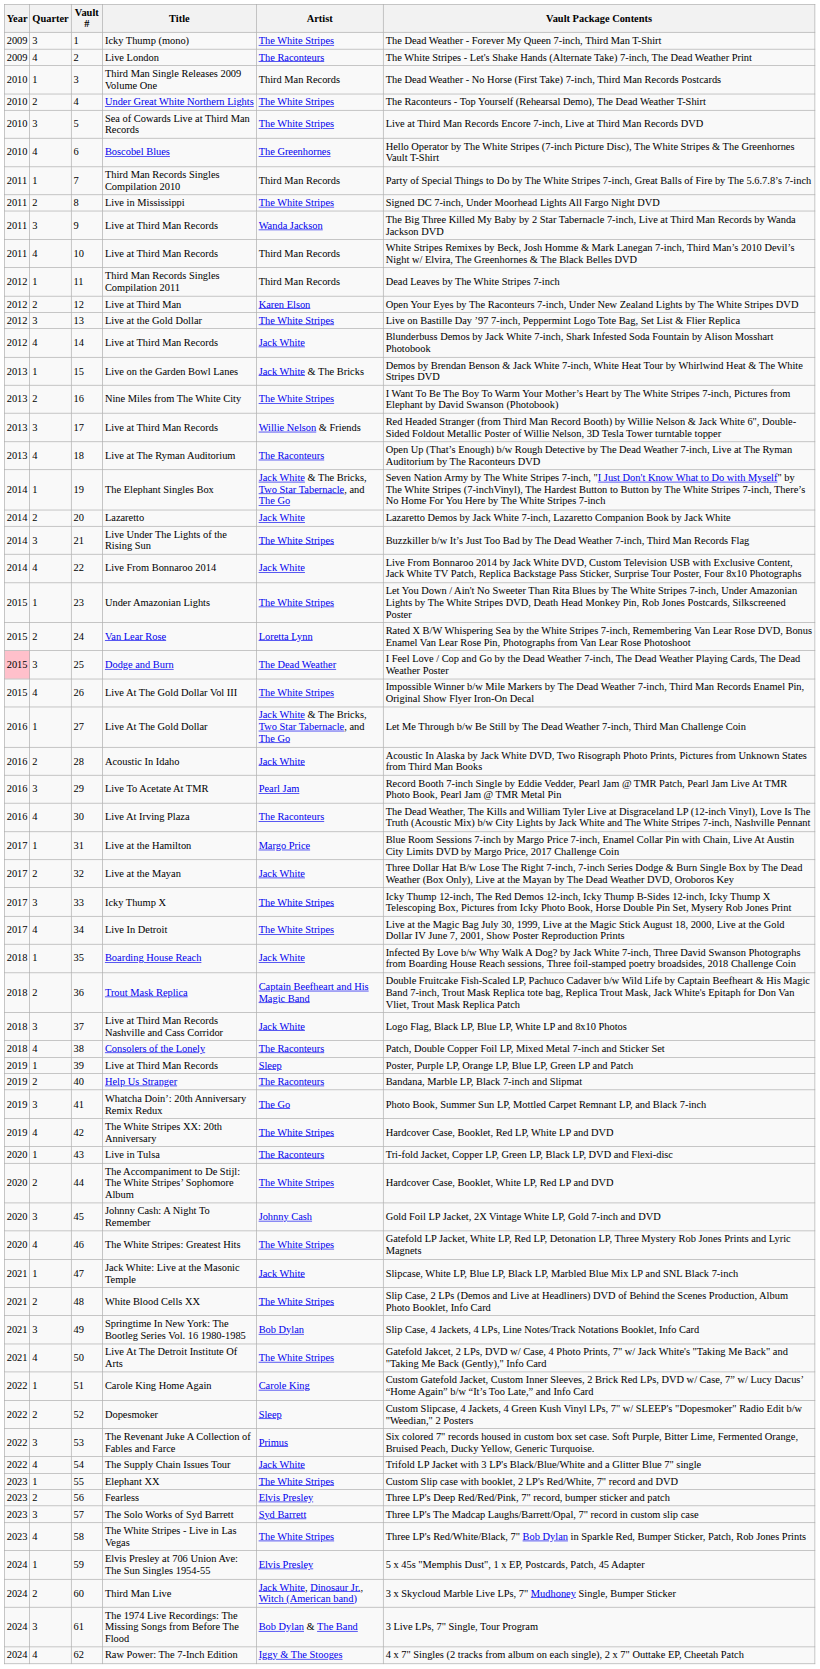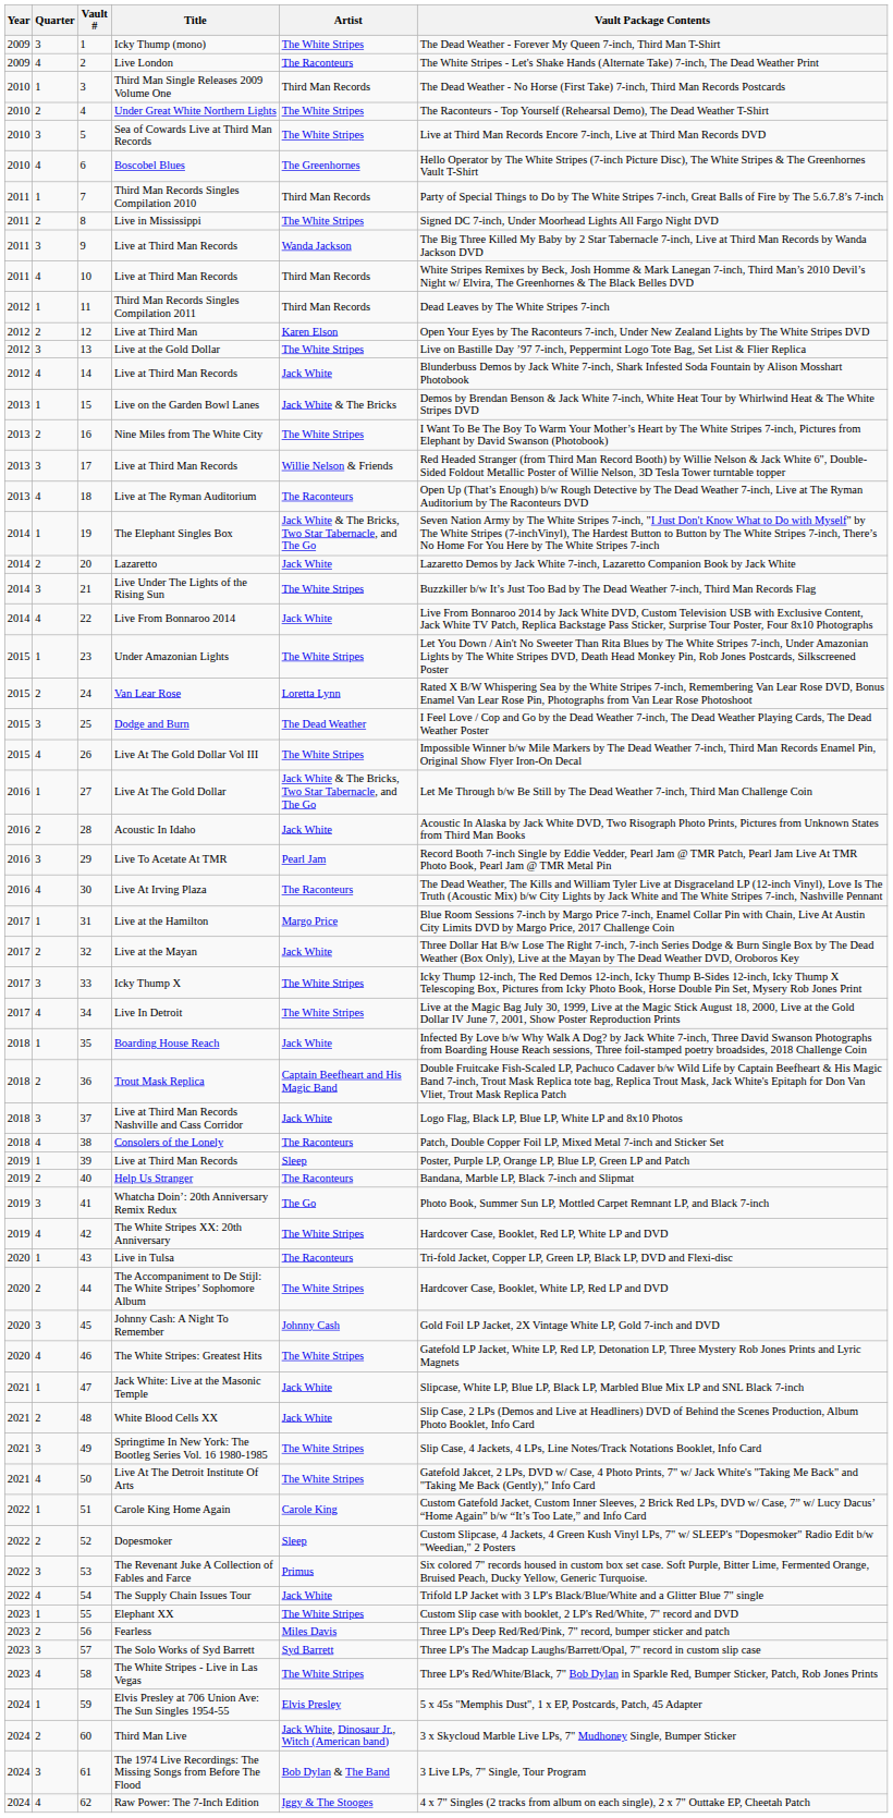Dodge and Burn | Year: pink background -> no background
White Blood Cells XX | Artist: The White Stripes -> Jack White
Springtime In New York: The Bootleg Series Vol. 16 1980-1985 | Artist: Bob Dylan -> The White Stripes
Fearless | Artist: Elvis Presley -> Miles Davis
